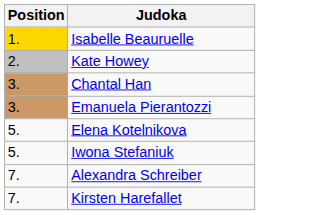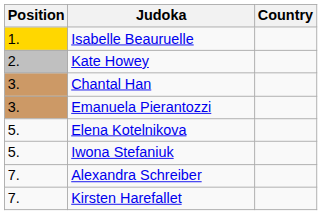+ column: Country
